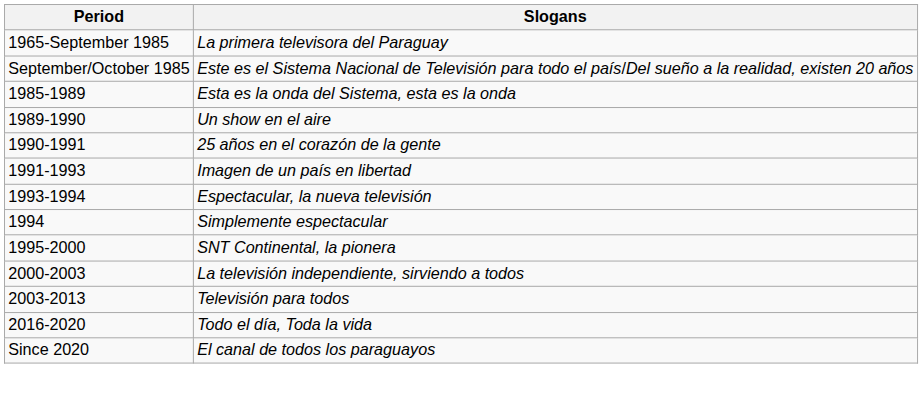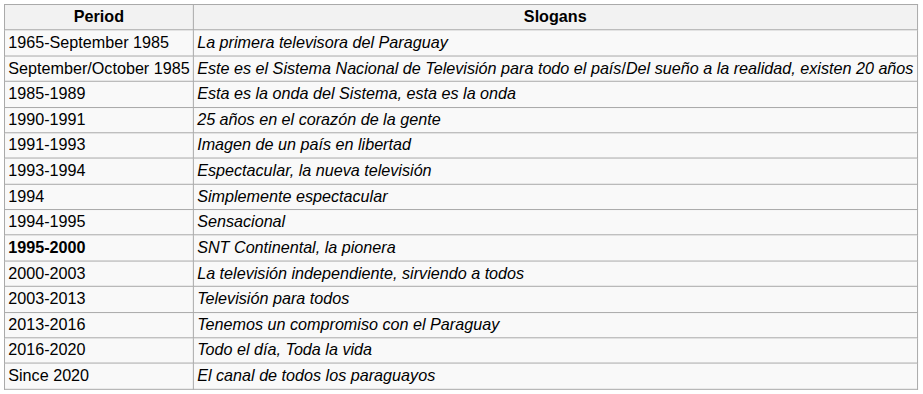- row: 1989-1990 | Un show en el aire
+ row: 1994-1995 | Sensacional
SNT Continental, la pionera | Period: normal -> bold
+ row: 2013-2016 | Tenemos un compromiso con el Paraguay
